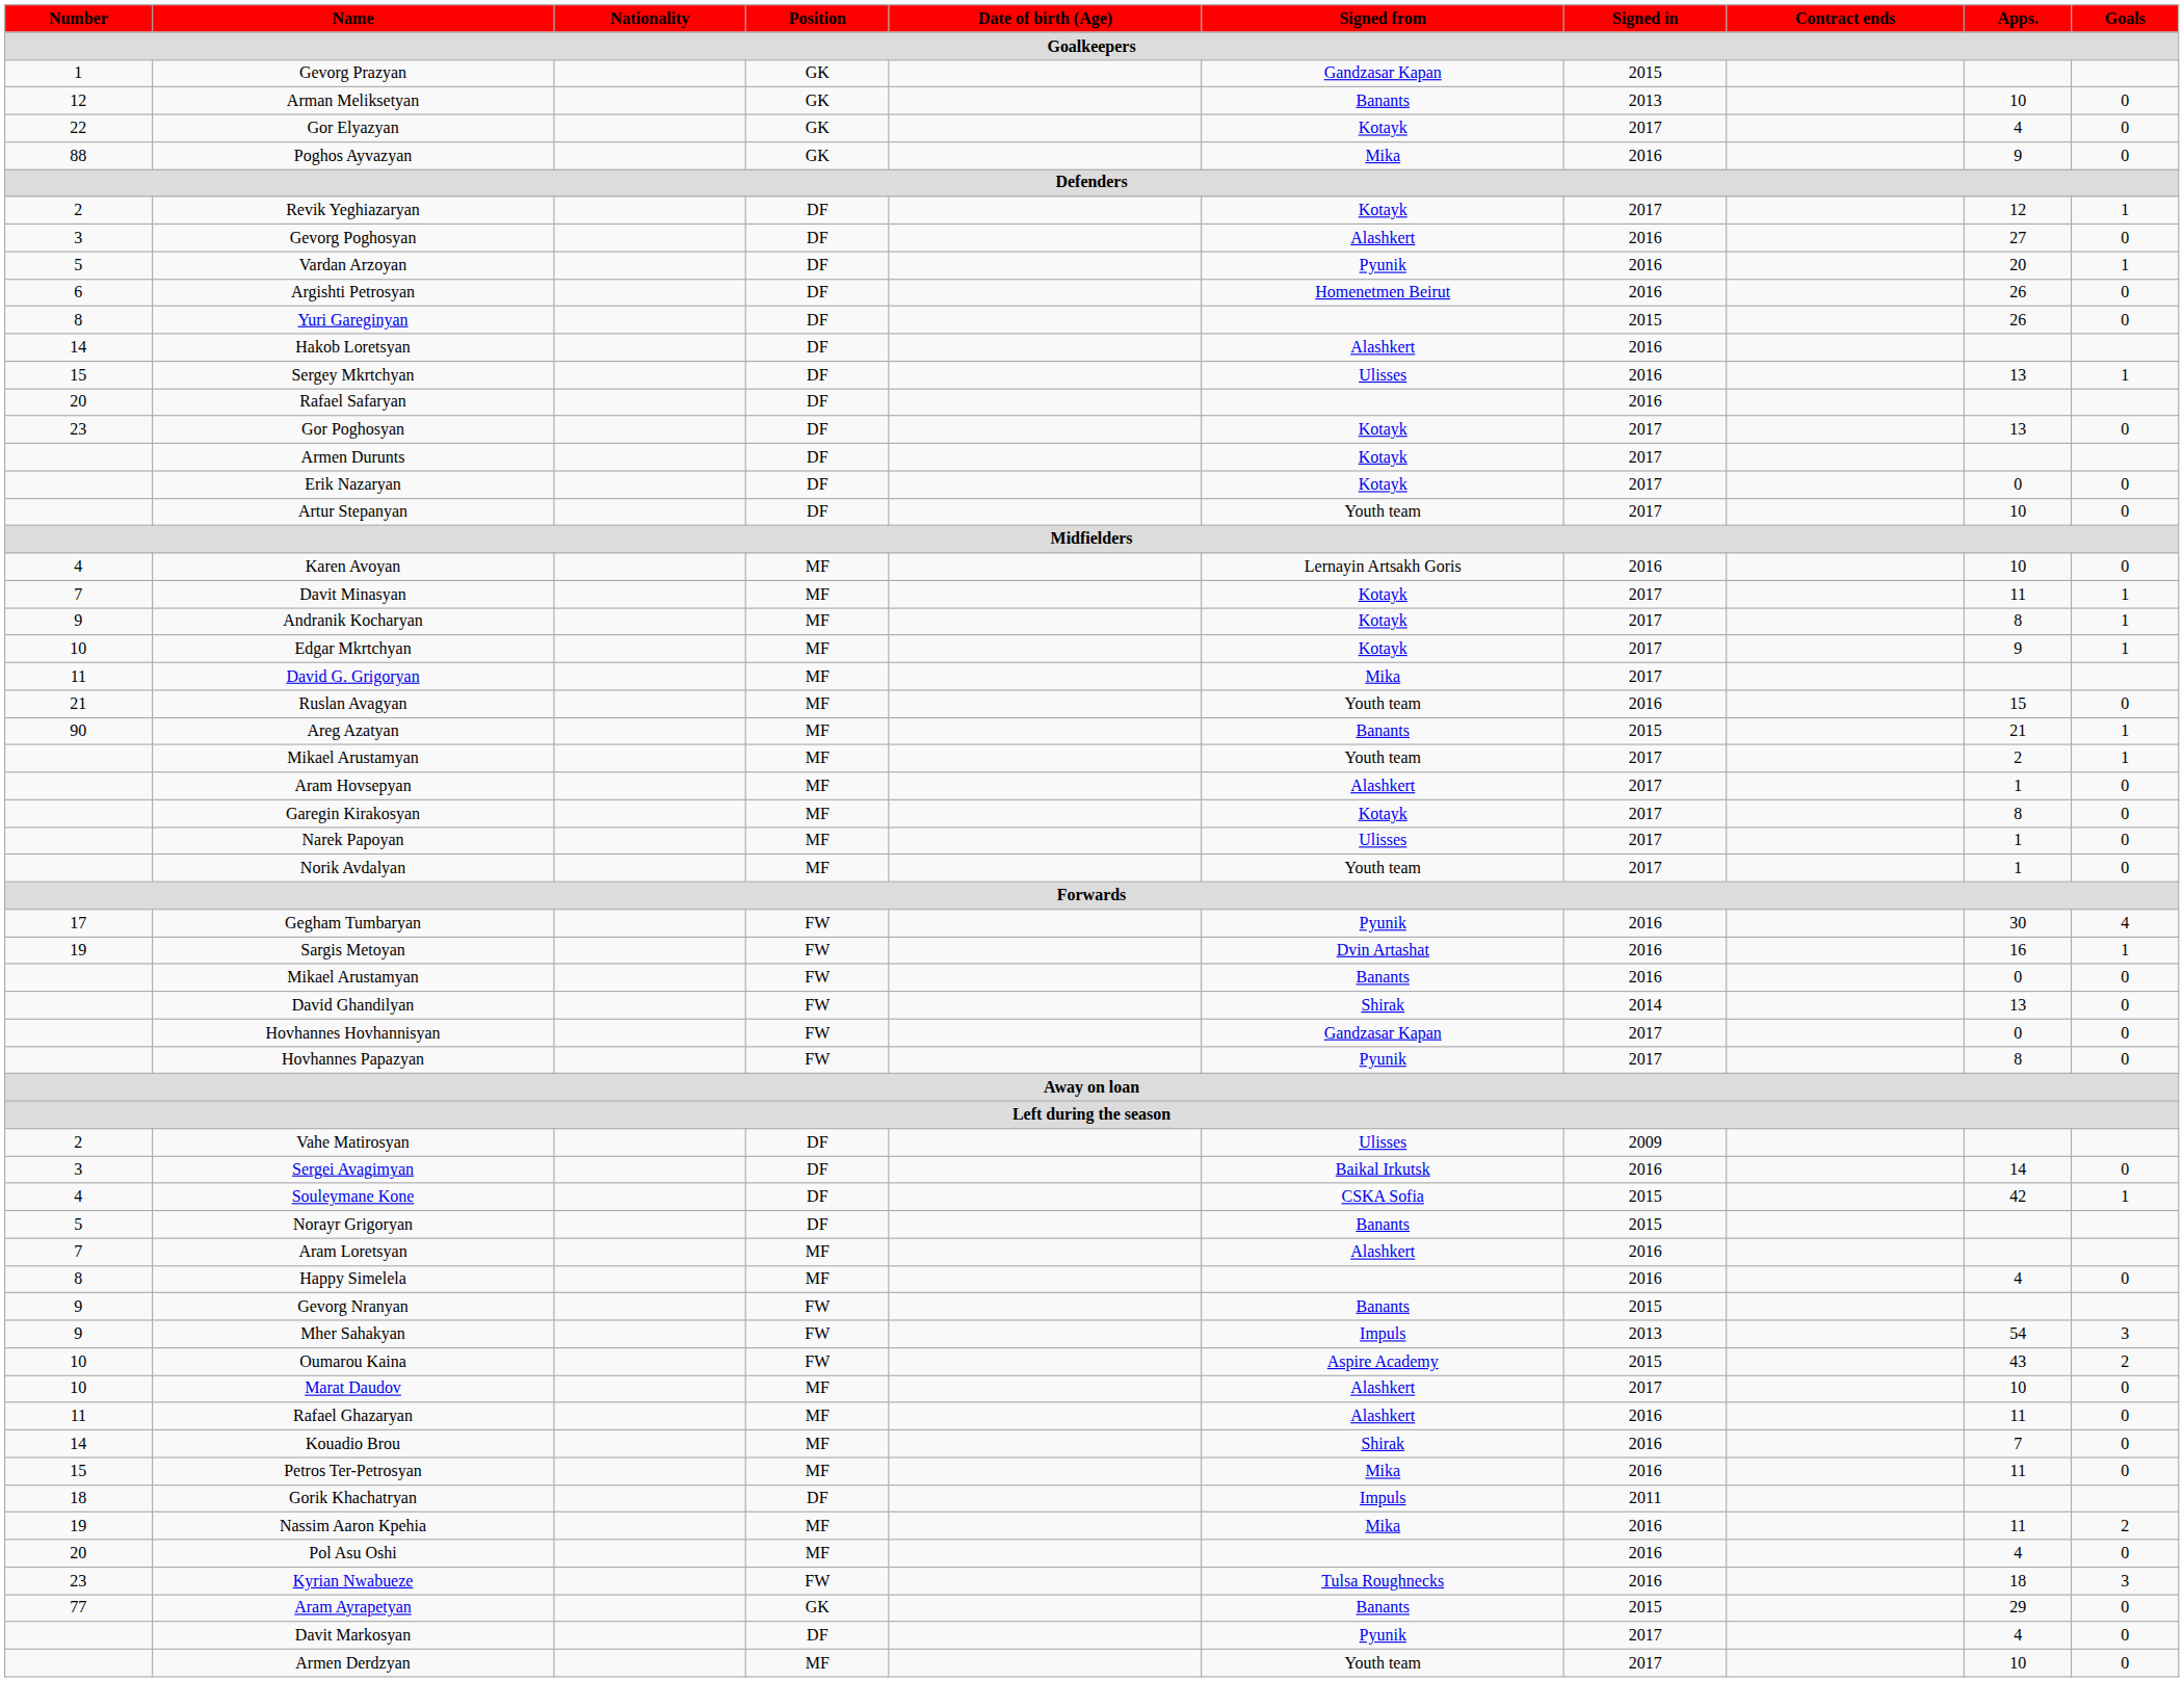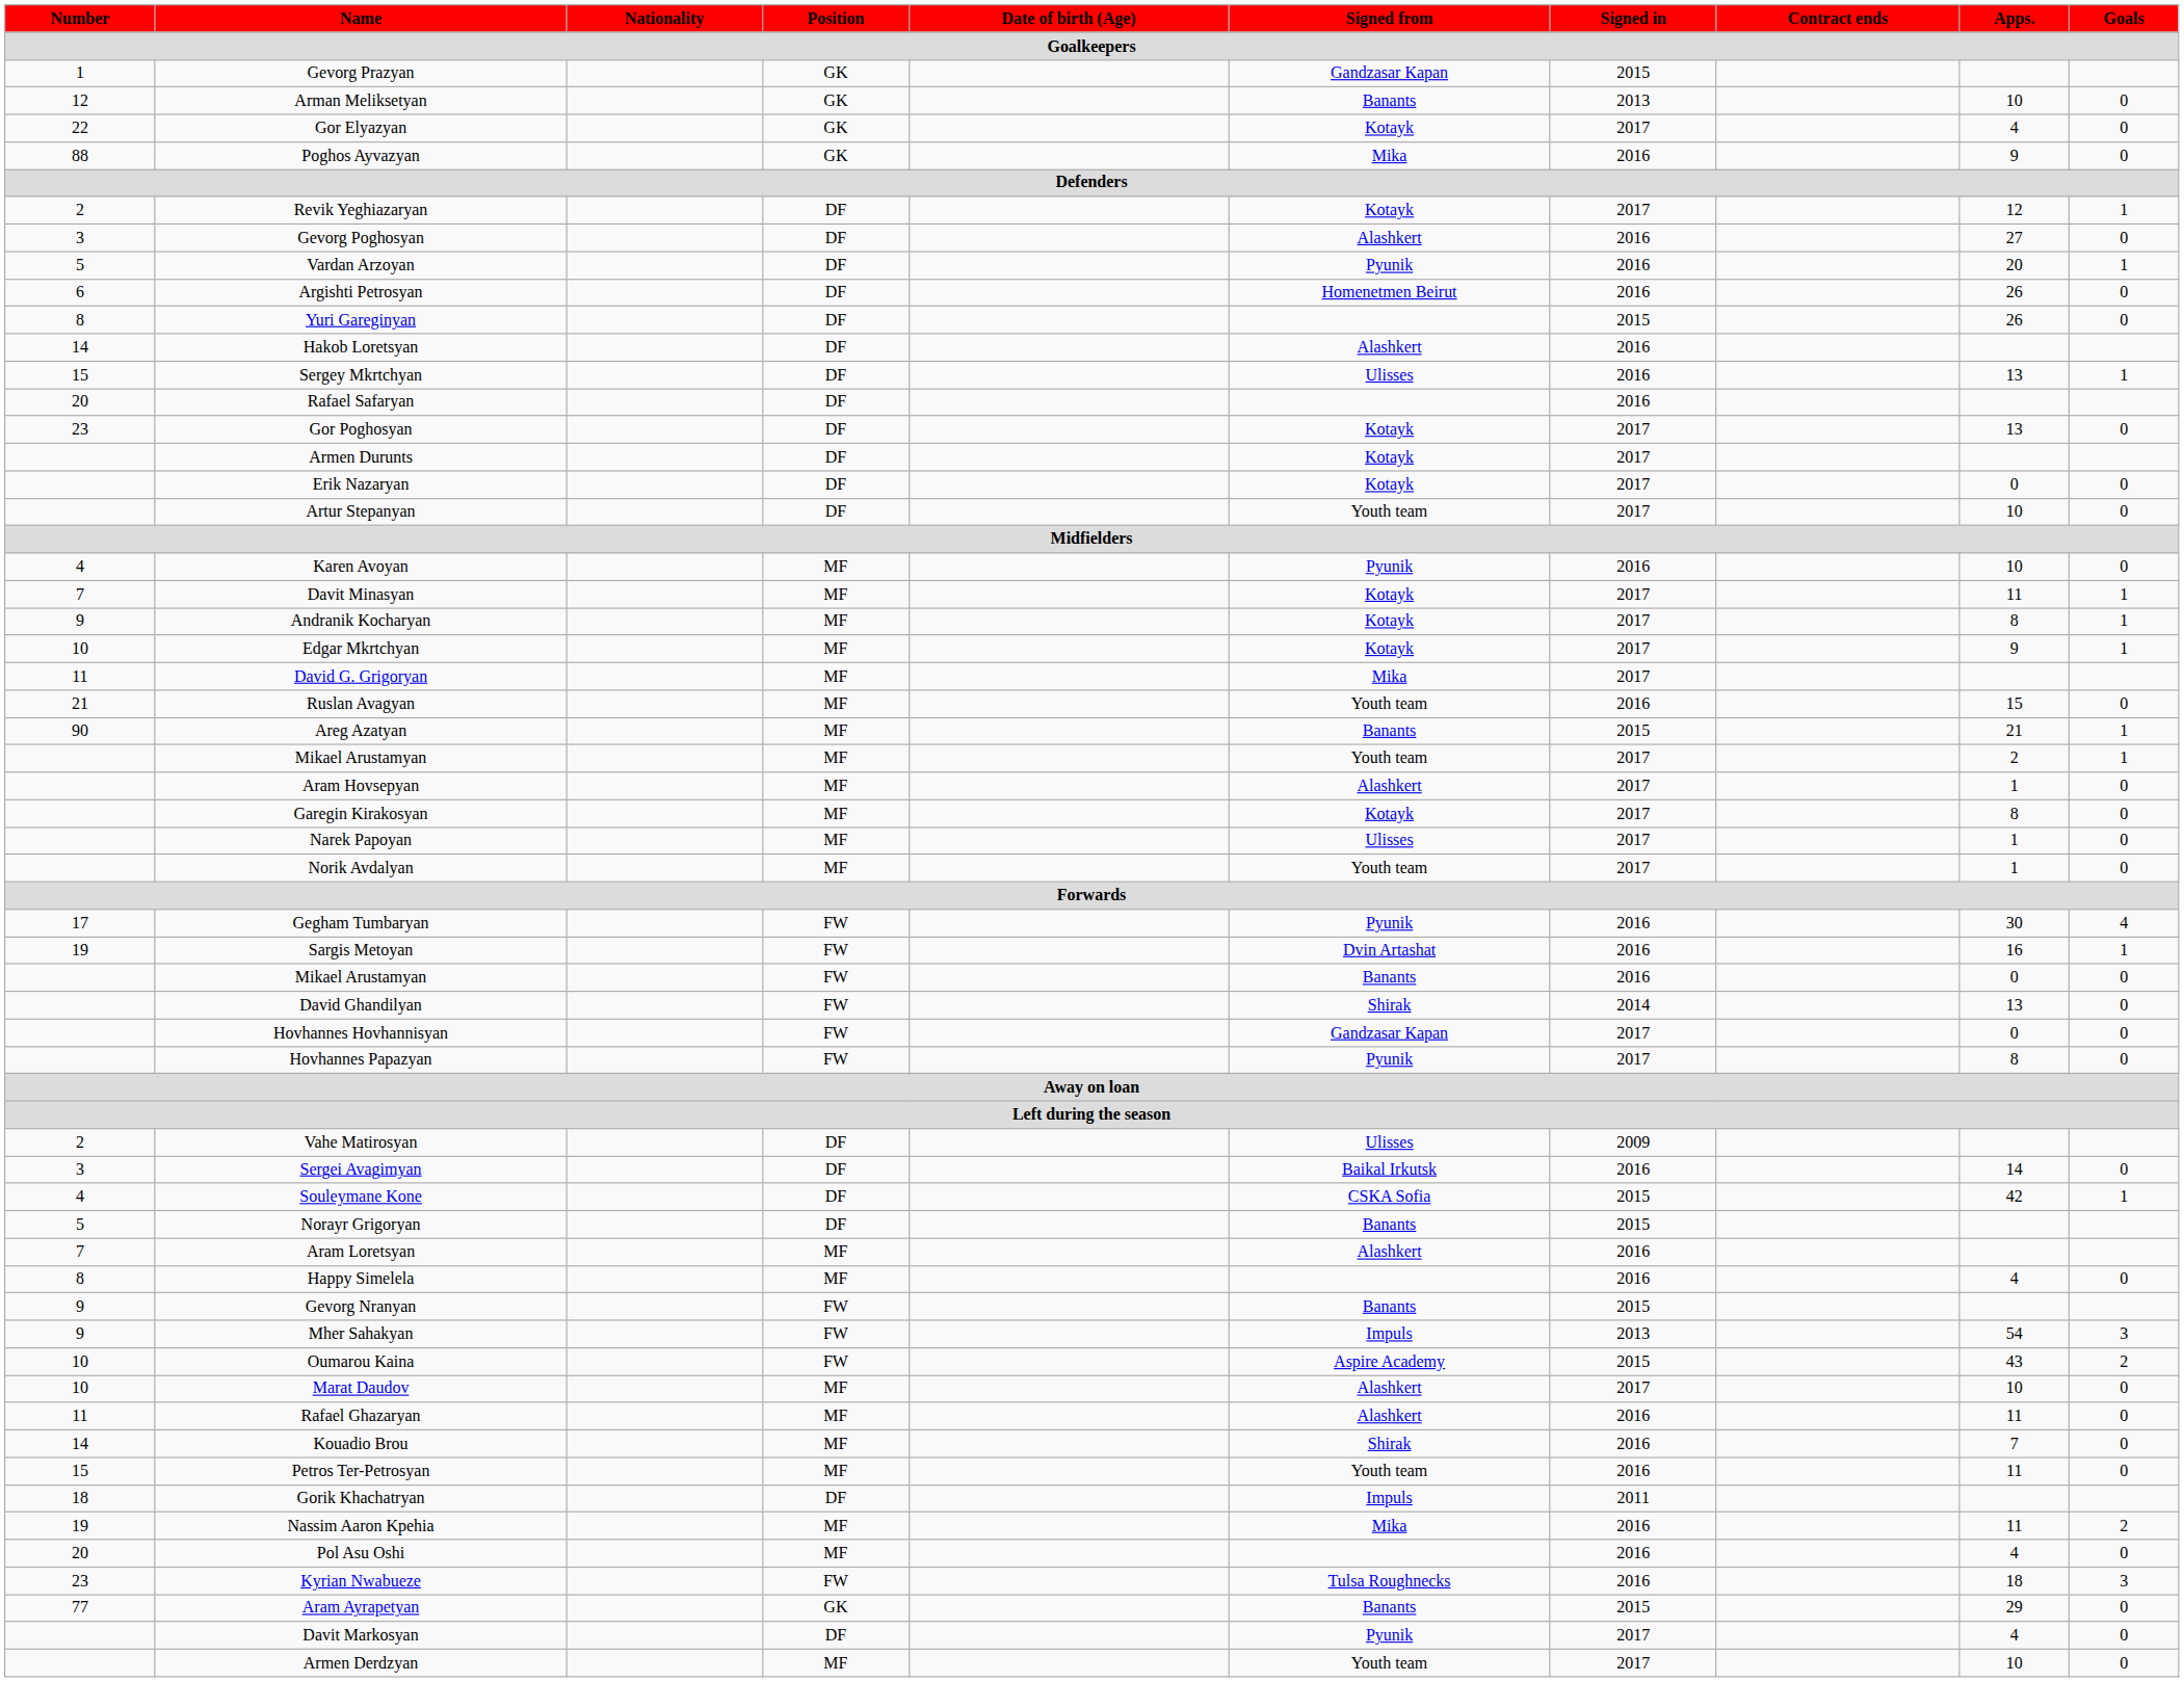Karen Avoyan | Signed from: Lernayin Artsakh Goris -> Pyunik
Petros Ter-Petrosyan | Signed from: Mika -> Youth team
